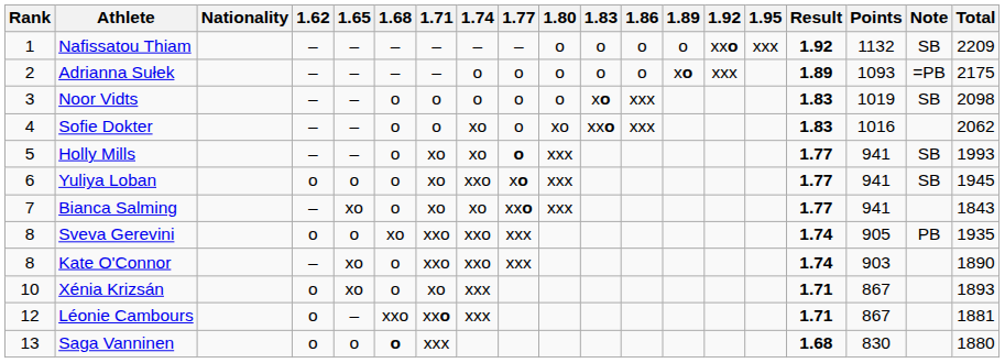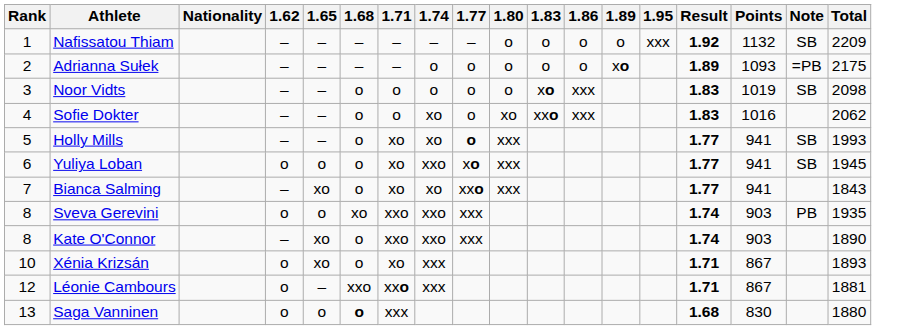- column: 1.92 | xxo | xxx
Sveva Gerevini | Points: 905 -> 903
